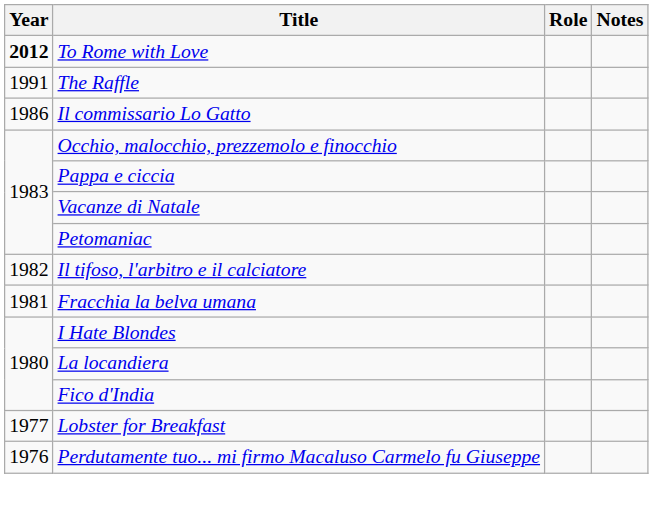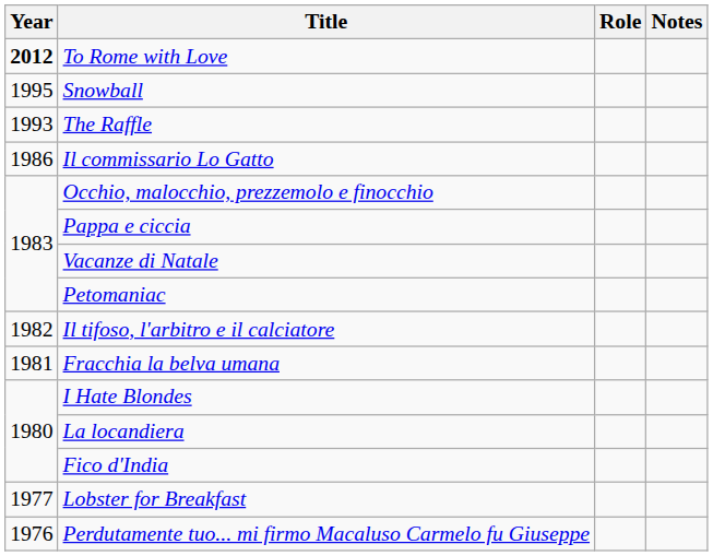+ row: 1995 | Snowball
The Raffle | Year: 1991 -> 1993
